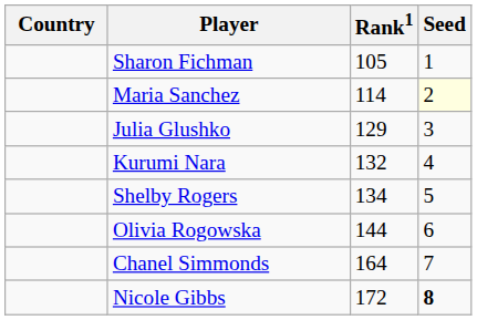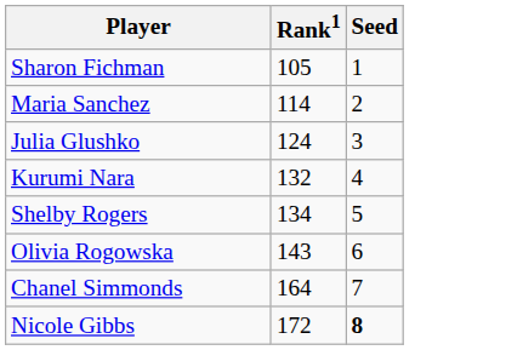- column: Country
Maria Sanchez | Seed: lightyellow background -> no background
Julia Glushko | Rank1: 129 -> 124
Olivia Rogowska | Rank1: 144 -> 143
